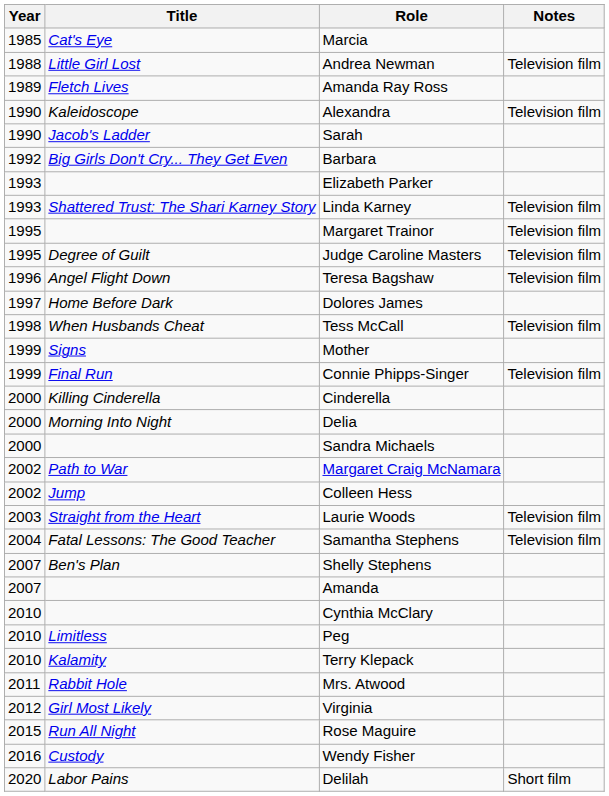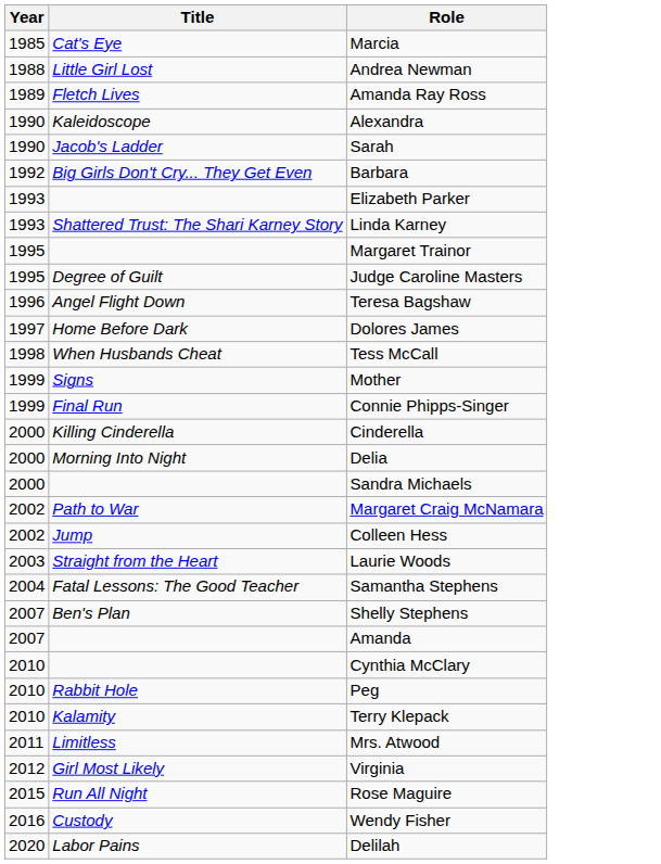- column: Notes | Television film | Television film | Television film | Television film | Television film | Television film | Television film | Television film | Television film | Television film | Short film
Peg | Title: Limitless -> Rabbit Hole
Mrs. Atwood | Title: Rabbit Hole -> Limitless
